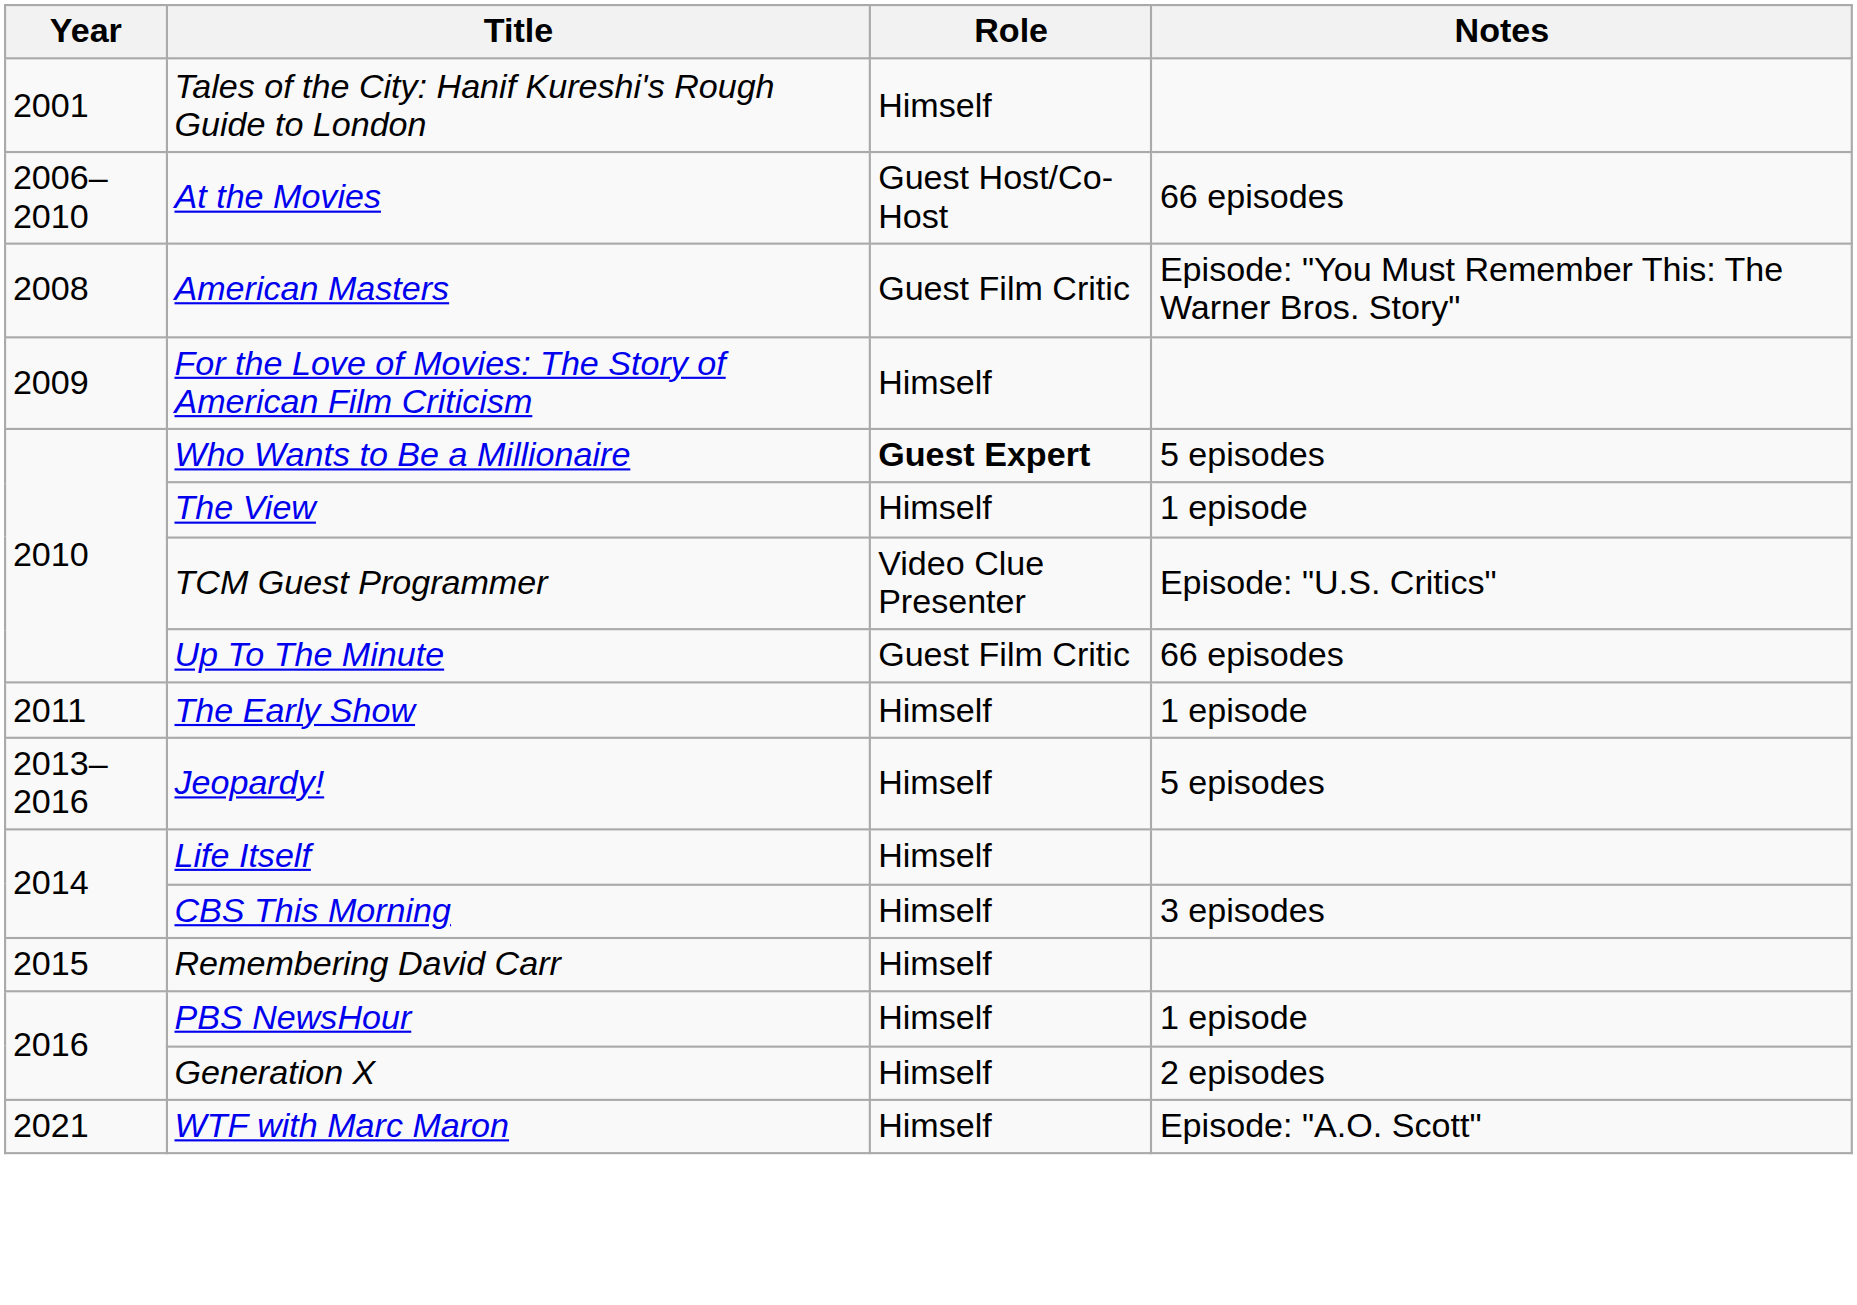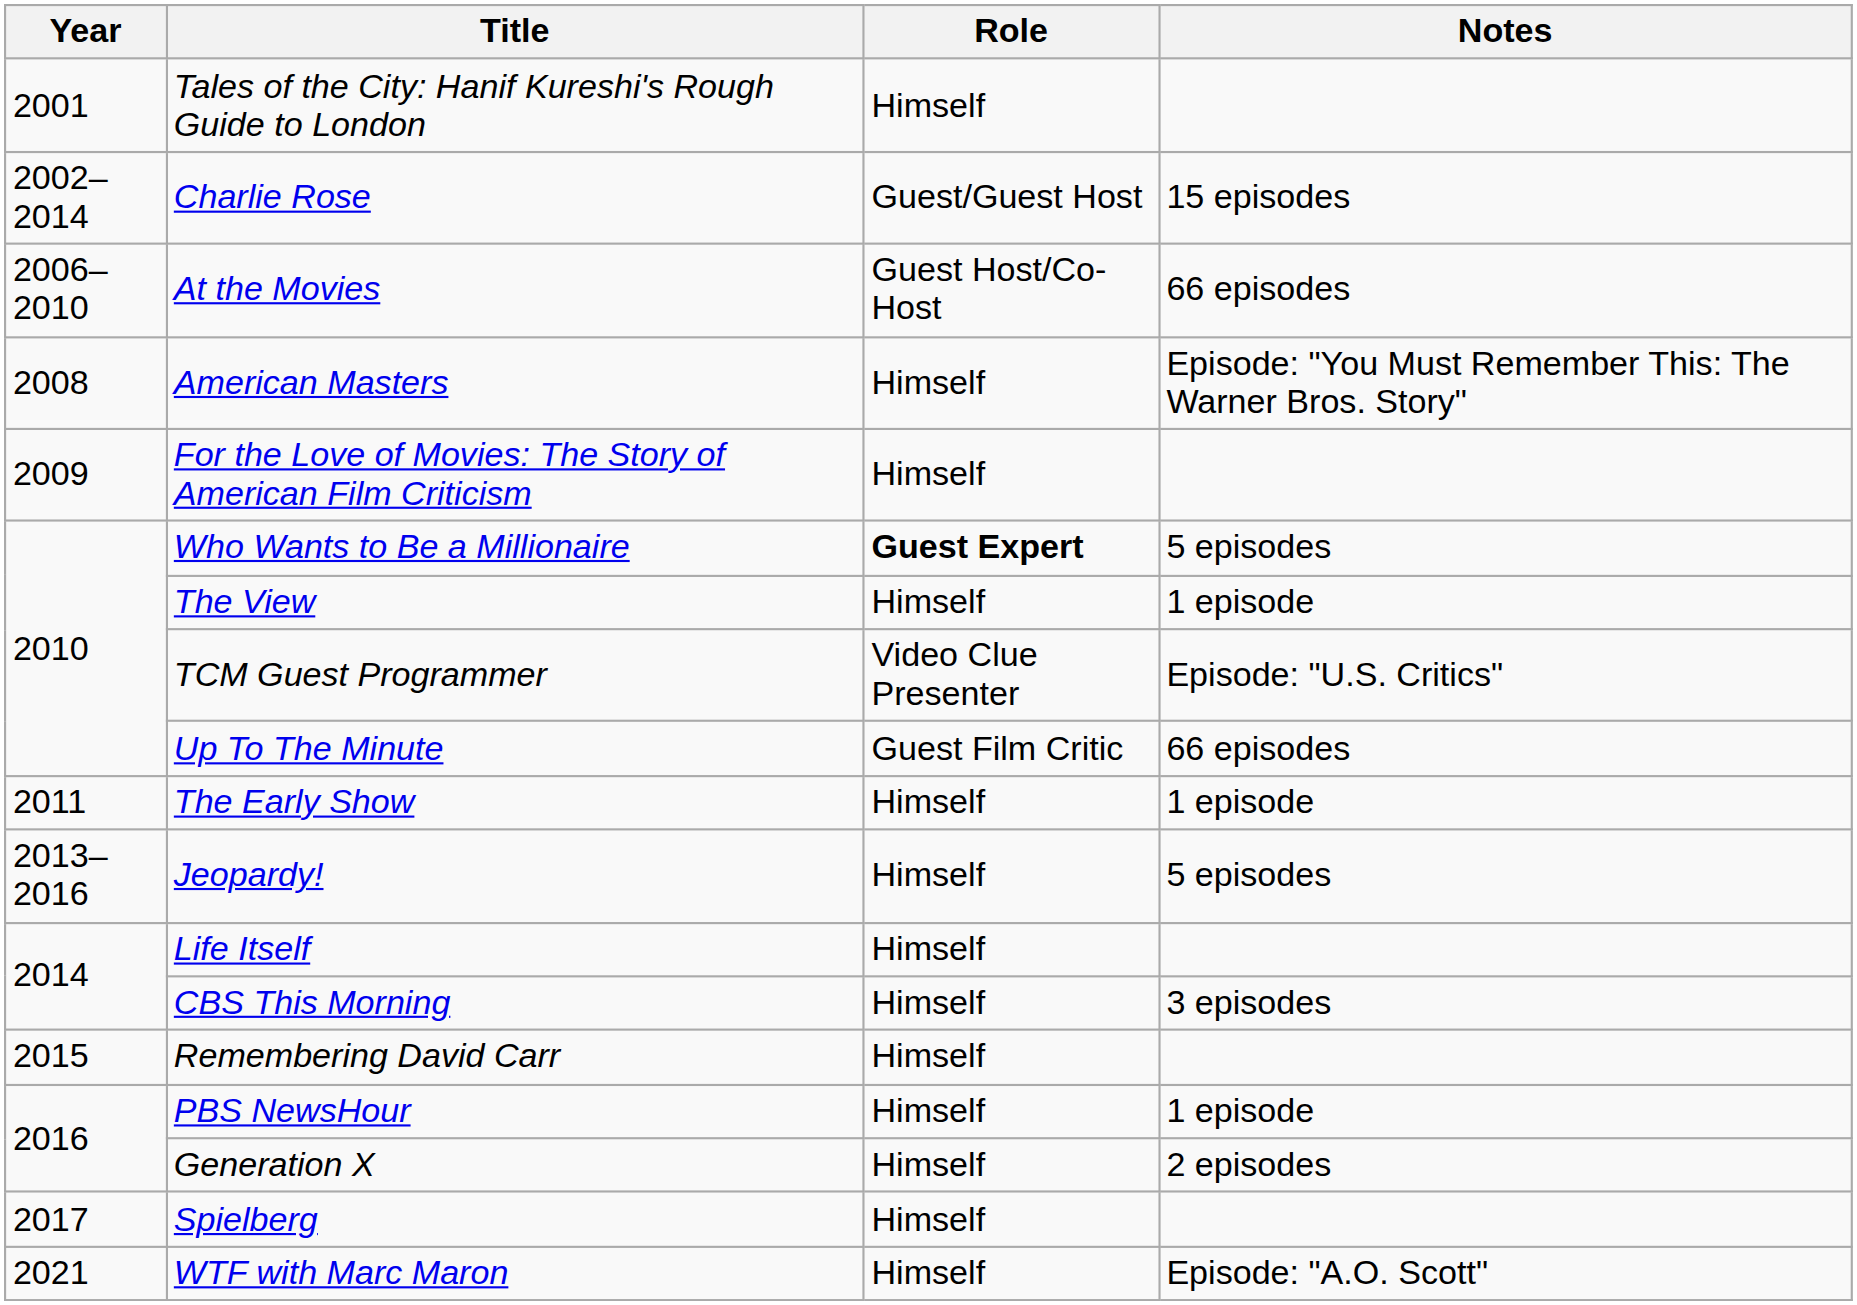+ row: 2002–2014 | Charlie Rose | Guest/Guest Host | 15 episodes
American Masters | Role: Guest Film Critic -> Himself
+ row: 2017 | Spielberg | Himself
